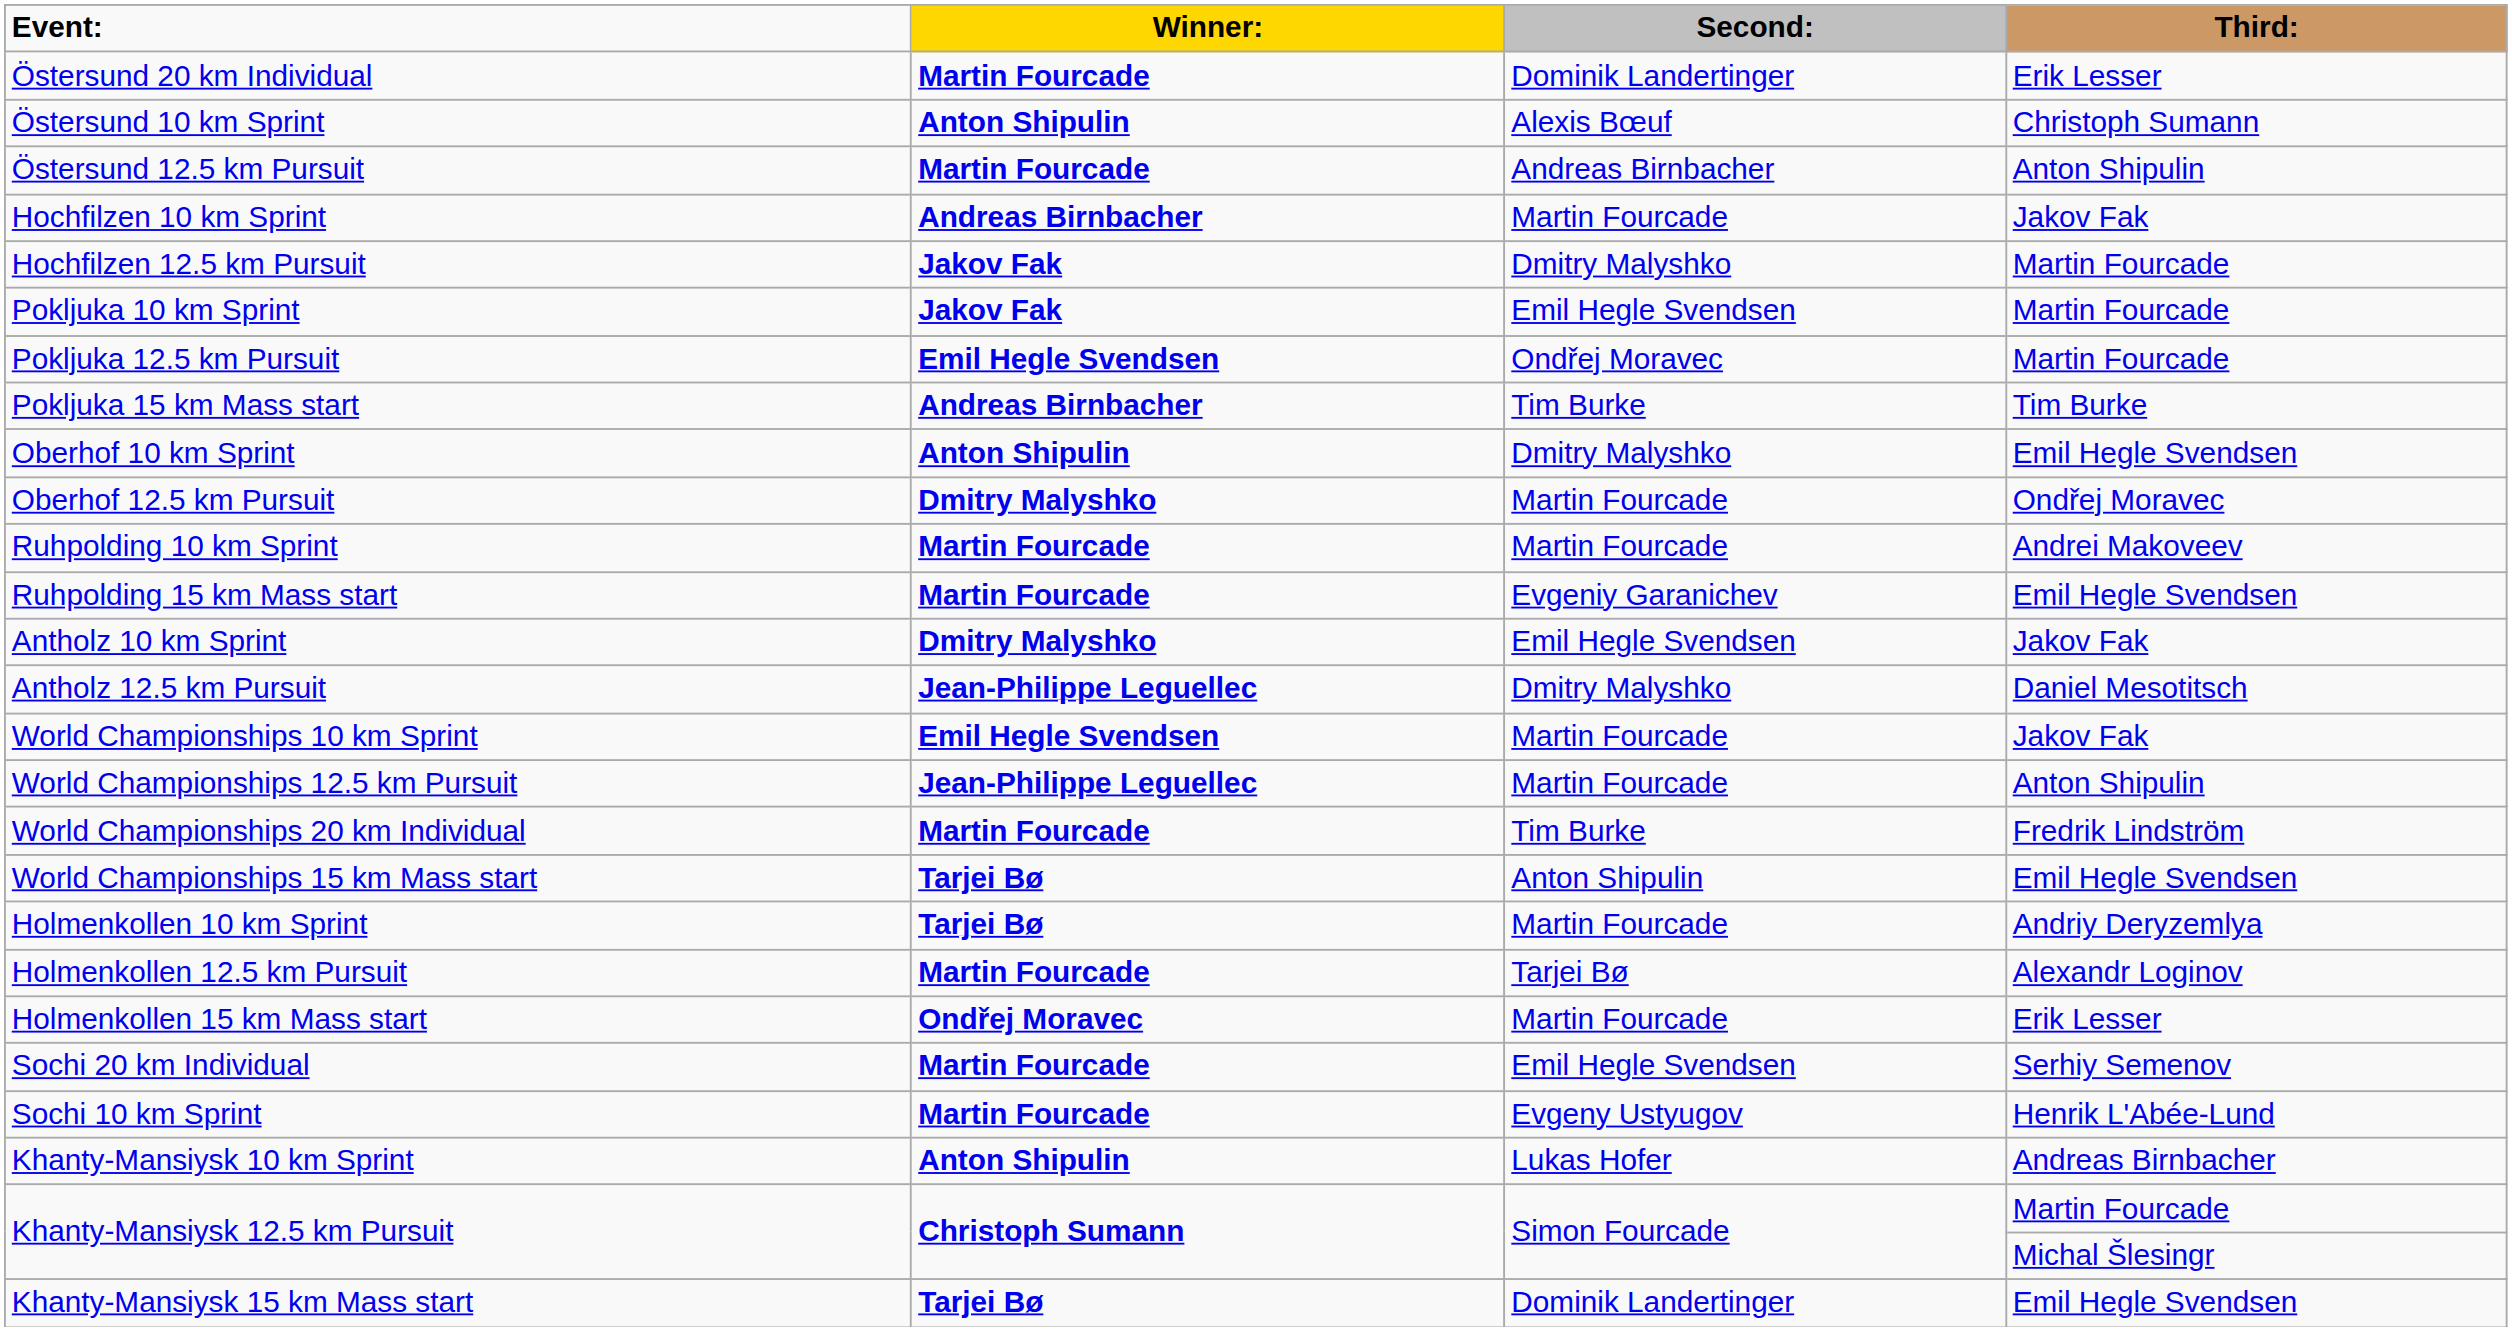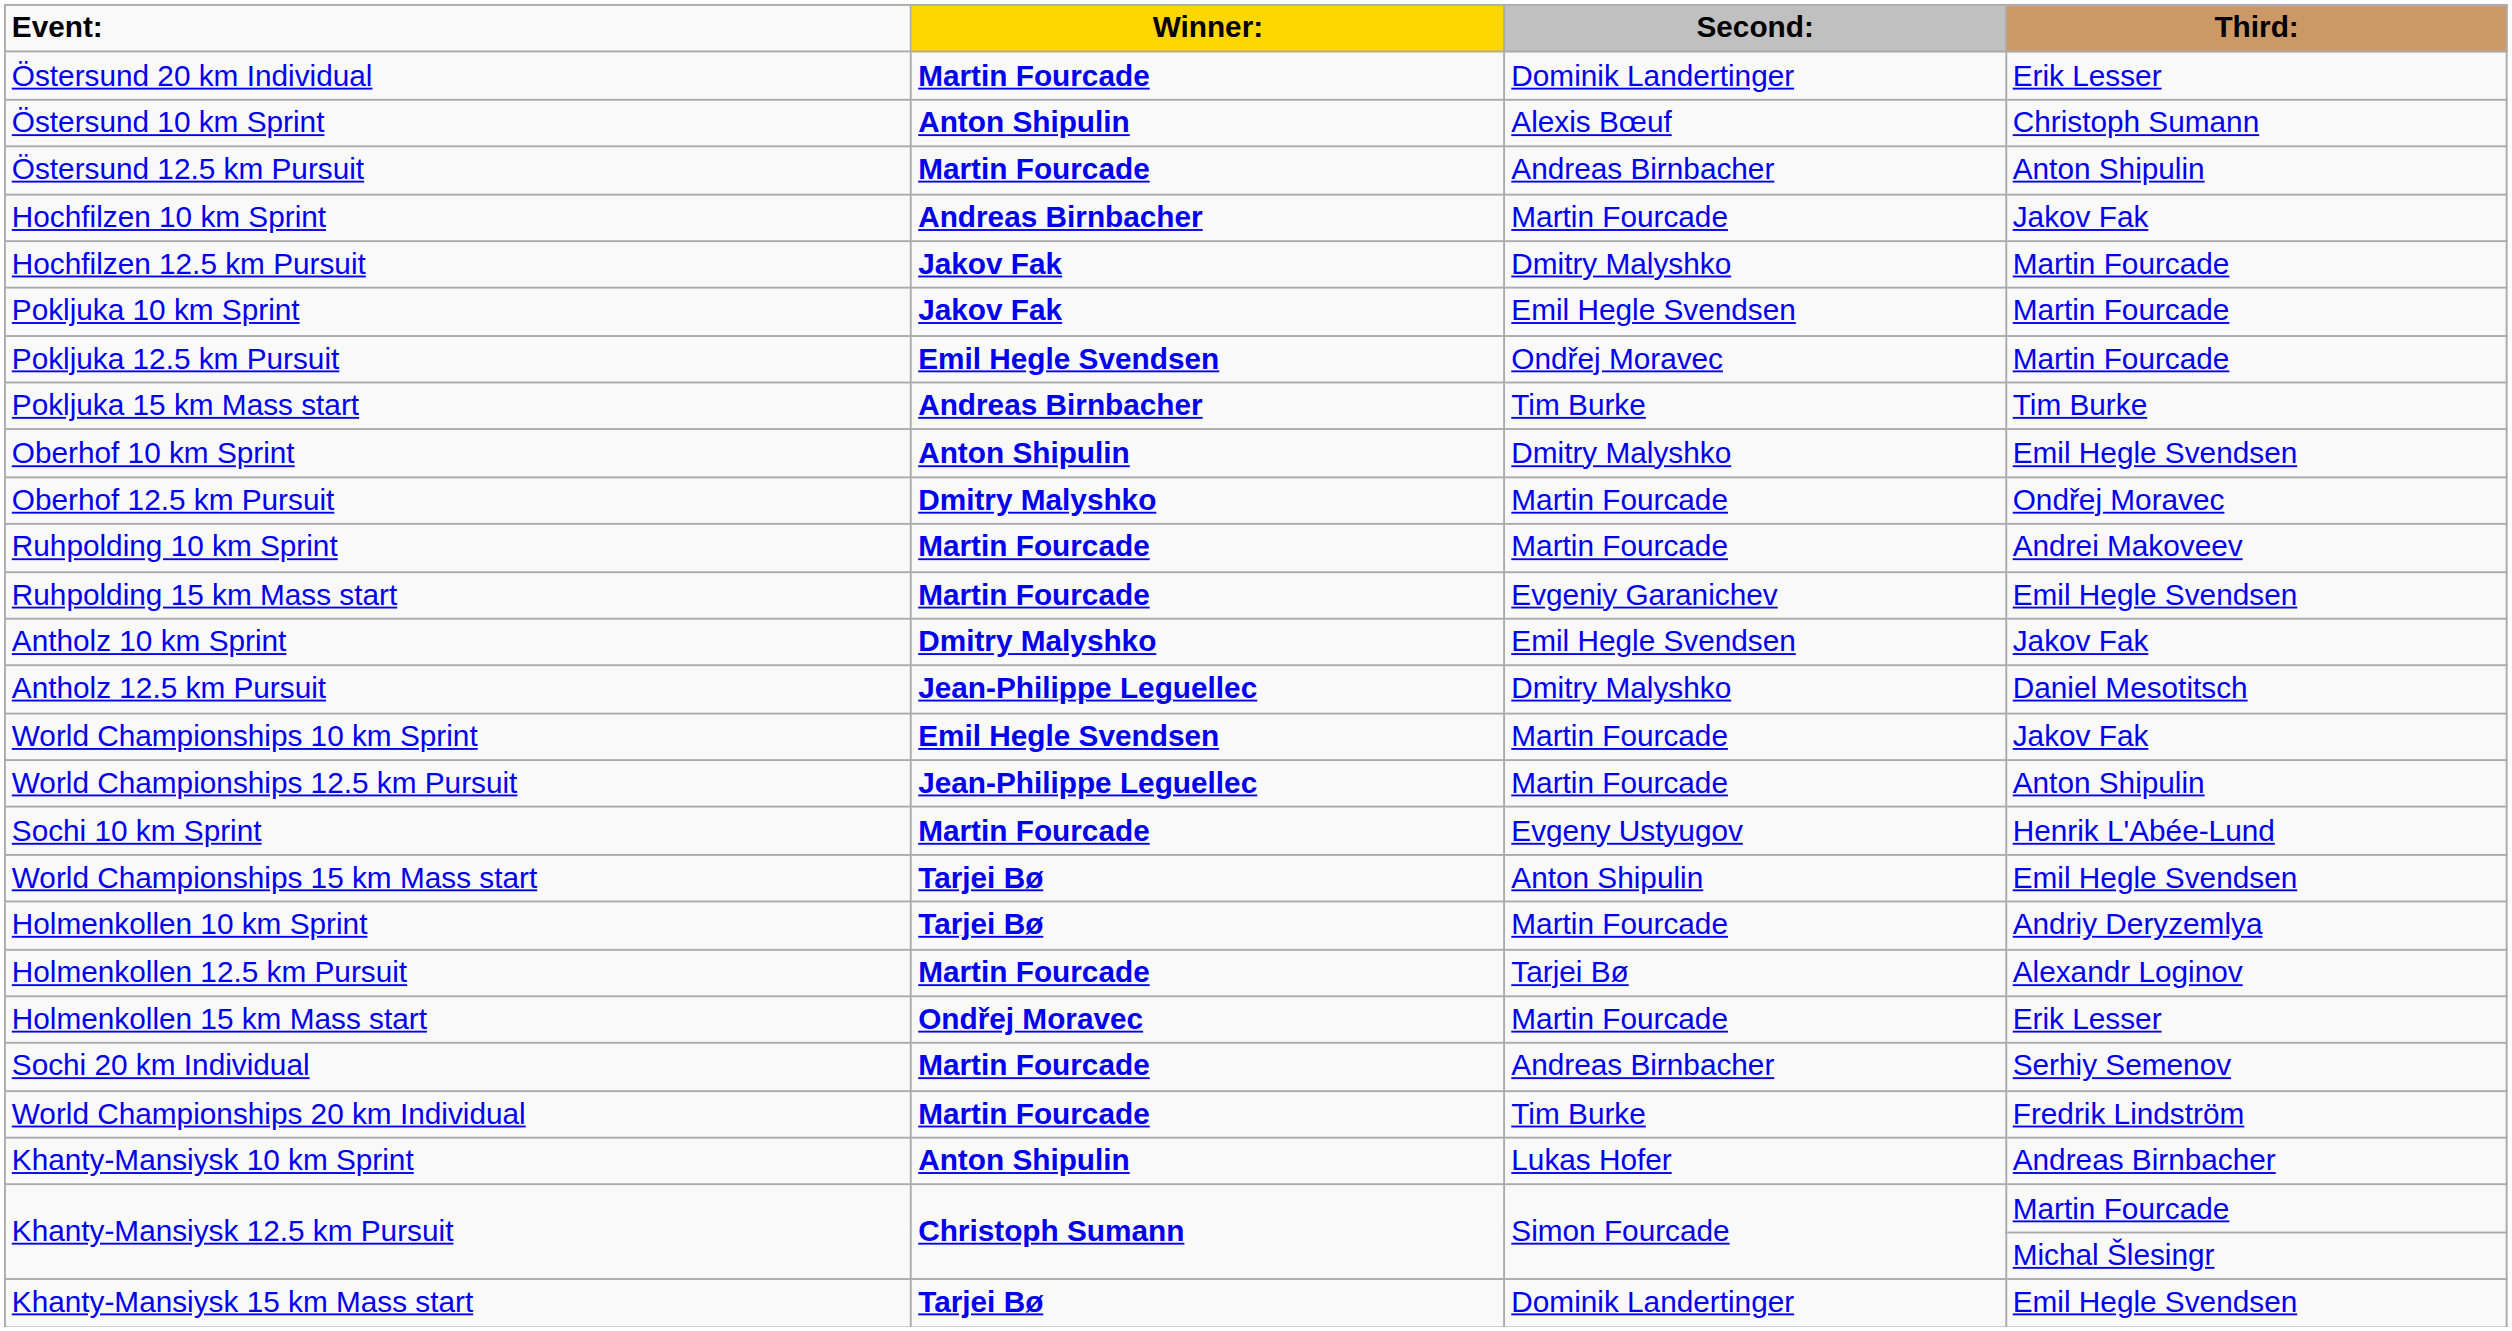rows swapped: World Championships 20 km Individual <-> Sochi 10 km Sprint
Sochi 20 km Individual | Second:: Emil Hegle Svendsen -> Andreas Birnbacher
